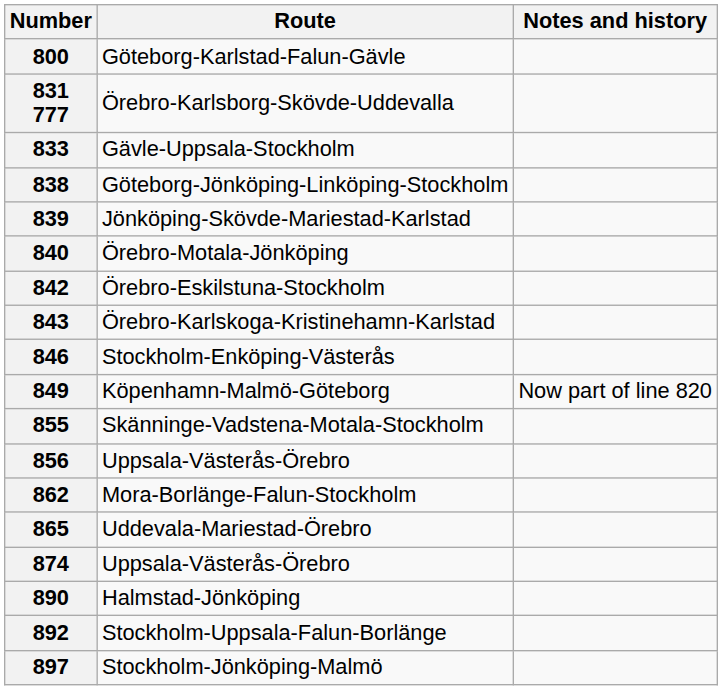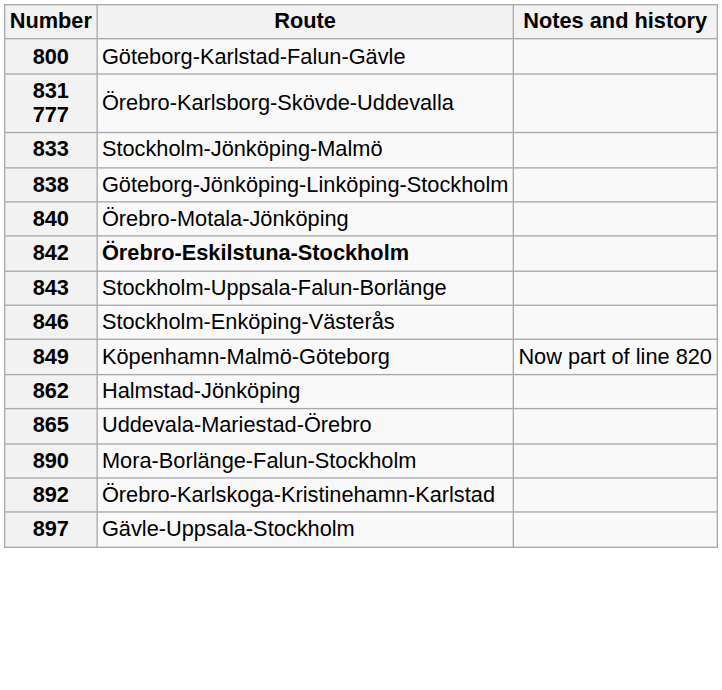833 | Route: Gävle-Uppsala-Stockholm -> Stockholm-Jönköping-Malmö
- row: 839 | Jönköping-Skövde-Mariestad-Karlstad
842 | Route: normal -> bold
843 | Route: Örebro-Karlskoga-Kristinehamn-Karlstad -> Stockholm-Uppsala-Falun-Borlänge
- row: 855 | Skänninge-Vadstena-Motala-Stockholm
- row: 856 | Uppsala-Västerås-Örebro
862 | Route: Mora-Borlänge-Falun-Stockholm -> Halmstad-Jönköping
- row: 874 | Uppsala-Västerås-Örebro
890 | Route: Halmstad-Jönköping -> Mora-Borlänge-Falun-Stockholm
892 | Route: Stockholm-Uppsala-Falun-Borlänge -> Örebro-Karlskoga-Kristinehamn-Karlstad
897 | Route: Stockholm-Jönköping-Malmö -> Gävle-Uppsala-Stockholm
